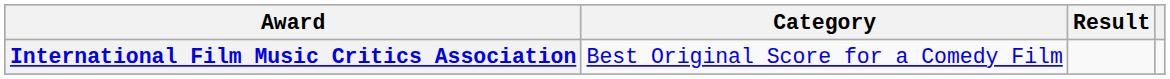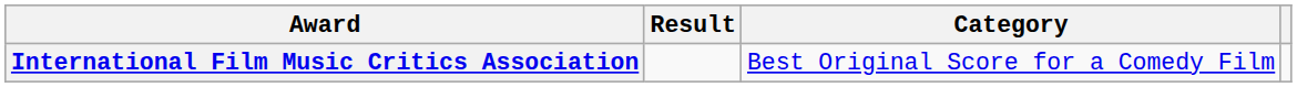columns swapped: Category <-> Result
